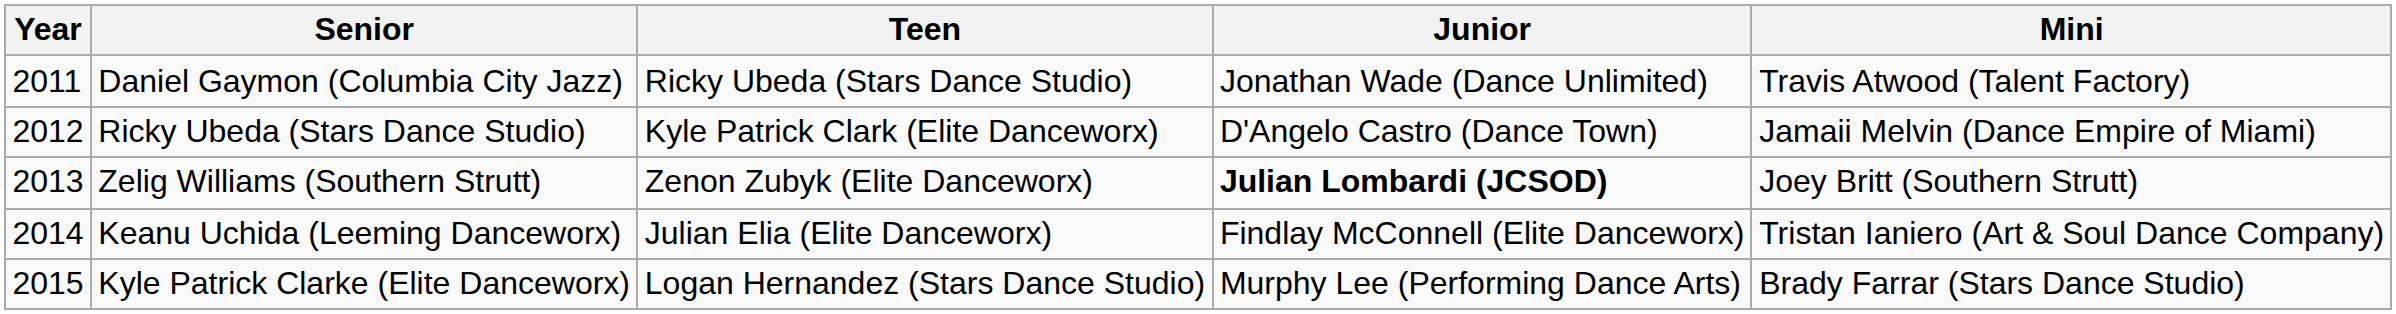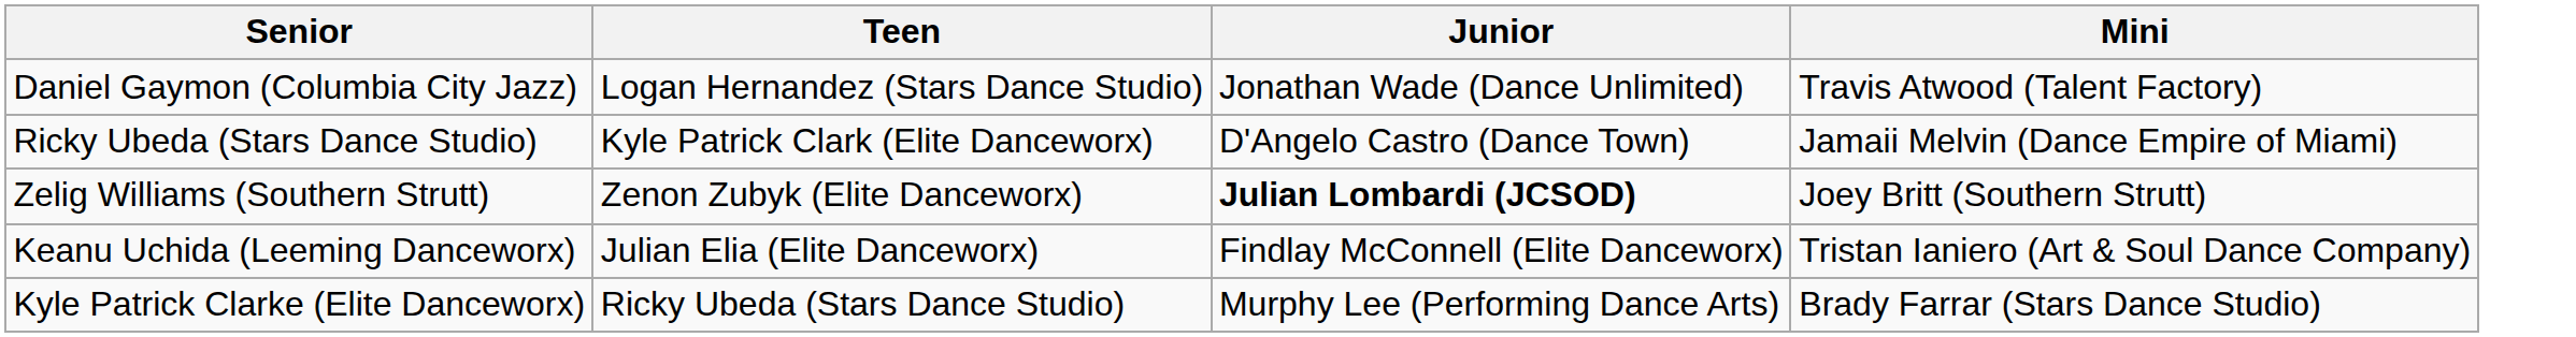- column: Year | 2011 | 2012 | 2013 | 2014 | 2015
Daniel Gaymon (Columbia City Jazz) | Teen: Ricky Ubeda (Stars Dance Studio) -> Logan Hernandez (Stars Dance Studio)
Kyle Patrick Clarke (Elite Danceworx) | Teen: Logan Hernandez (Stars Dance Studio) -> Ricky Ubeda (Stars Dance Studio)
